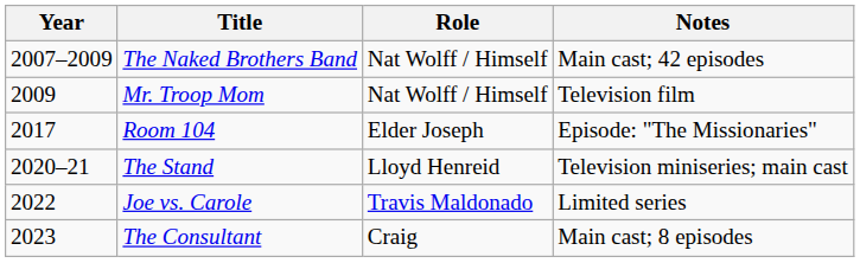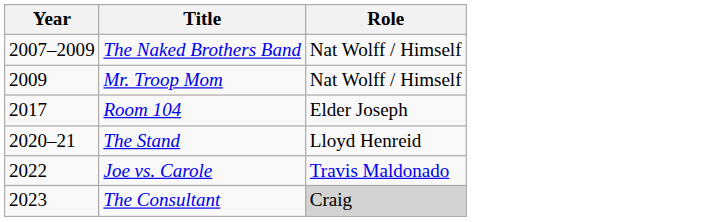- column: Notes | Main cast; 42 episodes | Television film | Episode: "The Missionaries" | Television miniseries; main cast | Limited series | Main cast; 8 episodes
The Consultant | Role: no background -> lightgrey background
